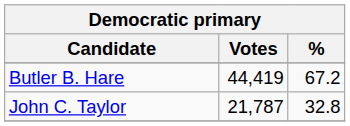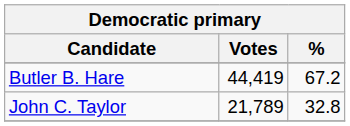John C. Taylor | Votes: 21,787 -> 21,789
